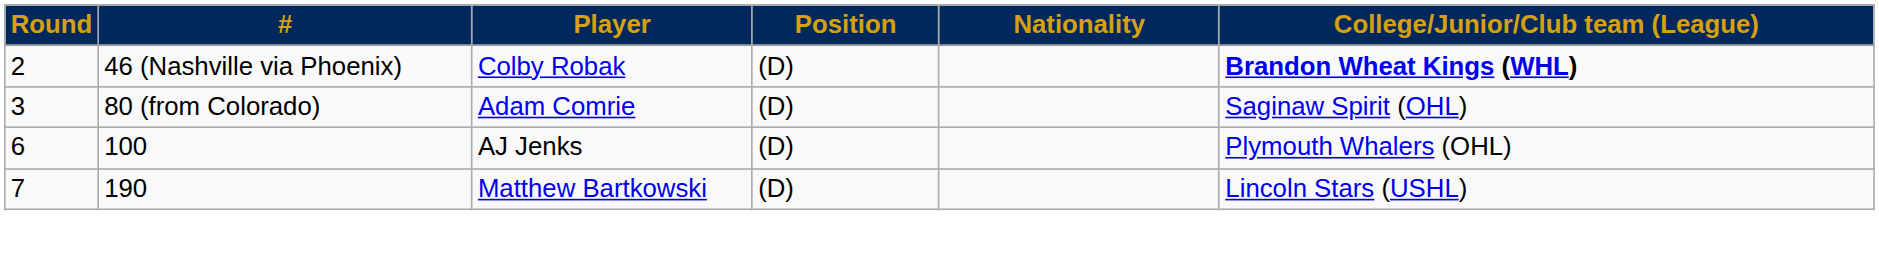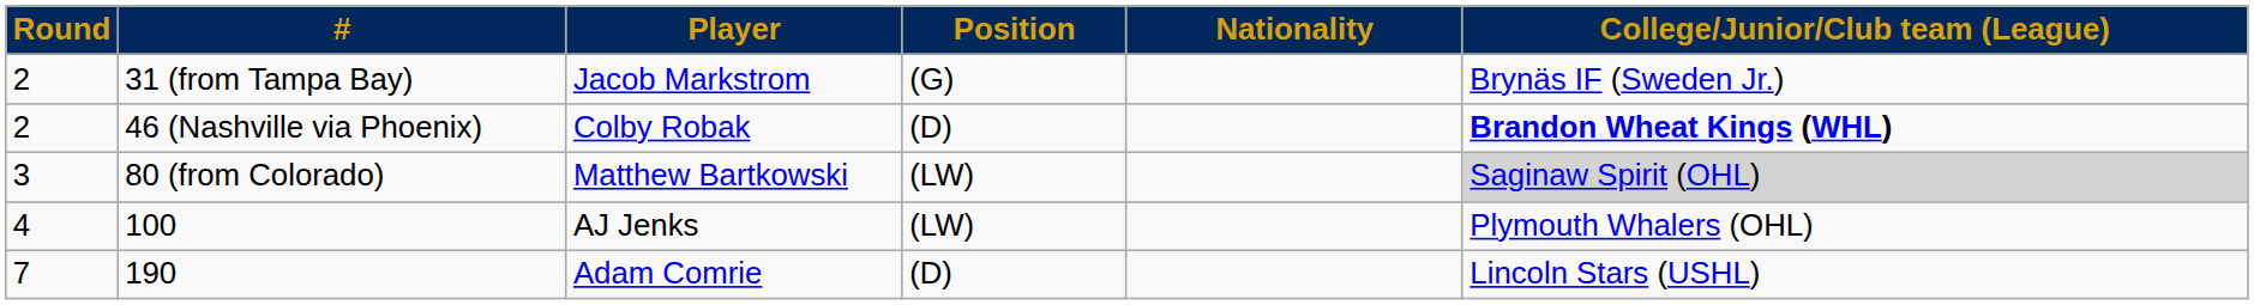+ row: 2 | 31 (from Tampa Bay) | Jacob Markstrom | (G) | Brynäs IF (Sweden Jr.)
80 (from Colorado) | Player: Adam Comrie -> Matthew Bartkowski
80 (from Colorado) | Position: (D) -> (LW)
80 (from Colorado) | College/Junior/Club team (League): no background -> lightgrey background
100 | Round: 6 -> 4
100 | Position: (D) -> (LW)
190 | Player: Matthew Bartkowski -> Adam Comrie
